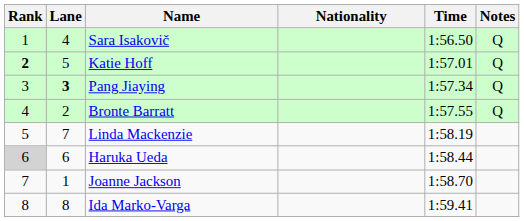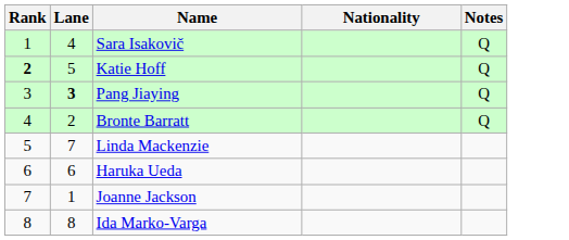- column: Time | 1:56.50 | 1:57.01 | 1:57.34 | 1:57.55 | 1:58.19 | 1:58.44 | 1:58.70 | 1:59.41
Haruka Ueda | Rank: lightgrey background -> no background
